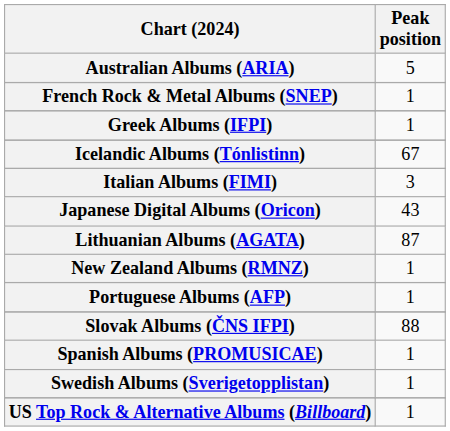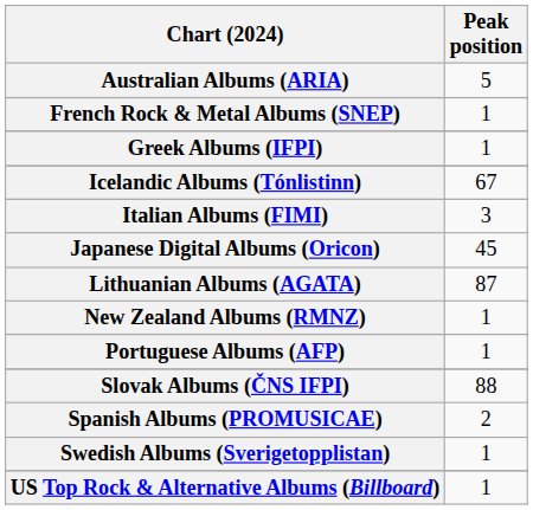Japanese Digital Albums (Oricon) | Peak position: 43 -> 45
Spanish Albums (PROMUSICAE) | Peak position: 1 -> 2
